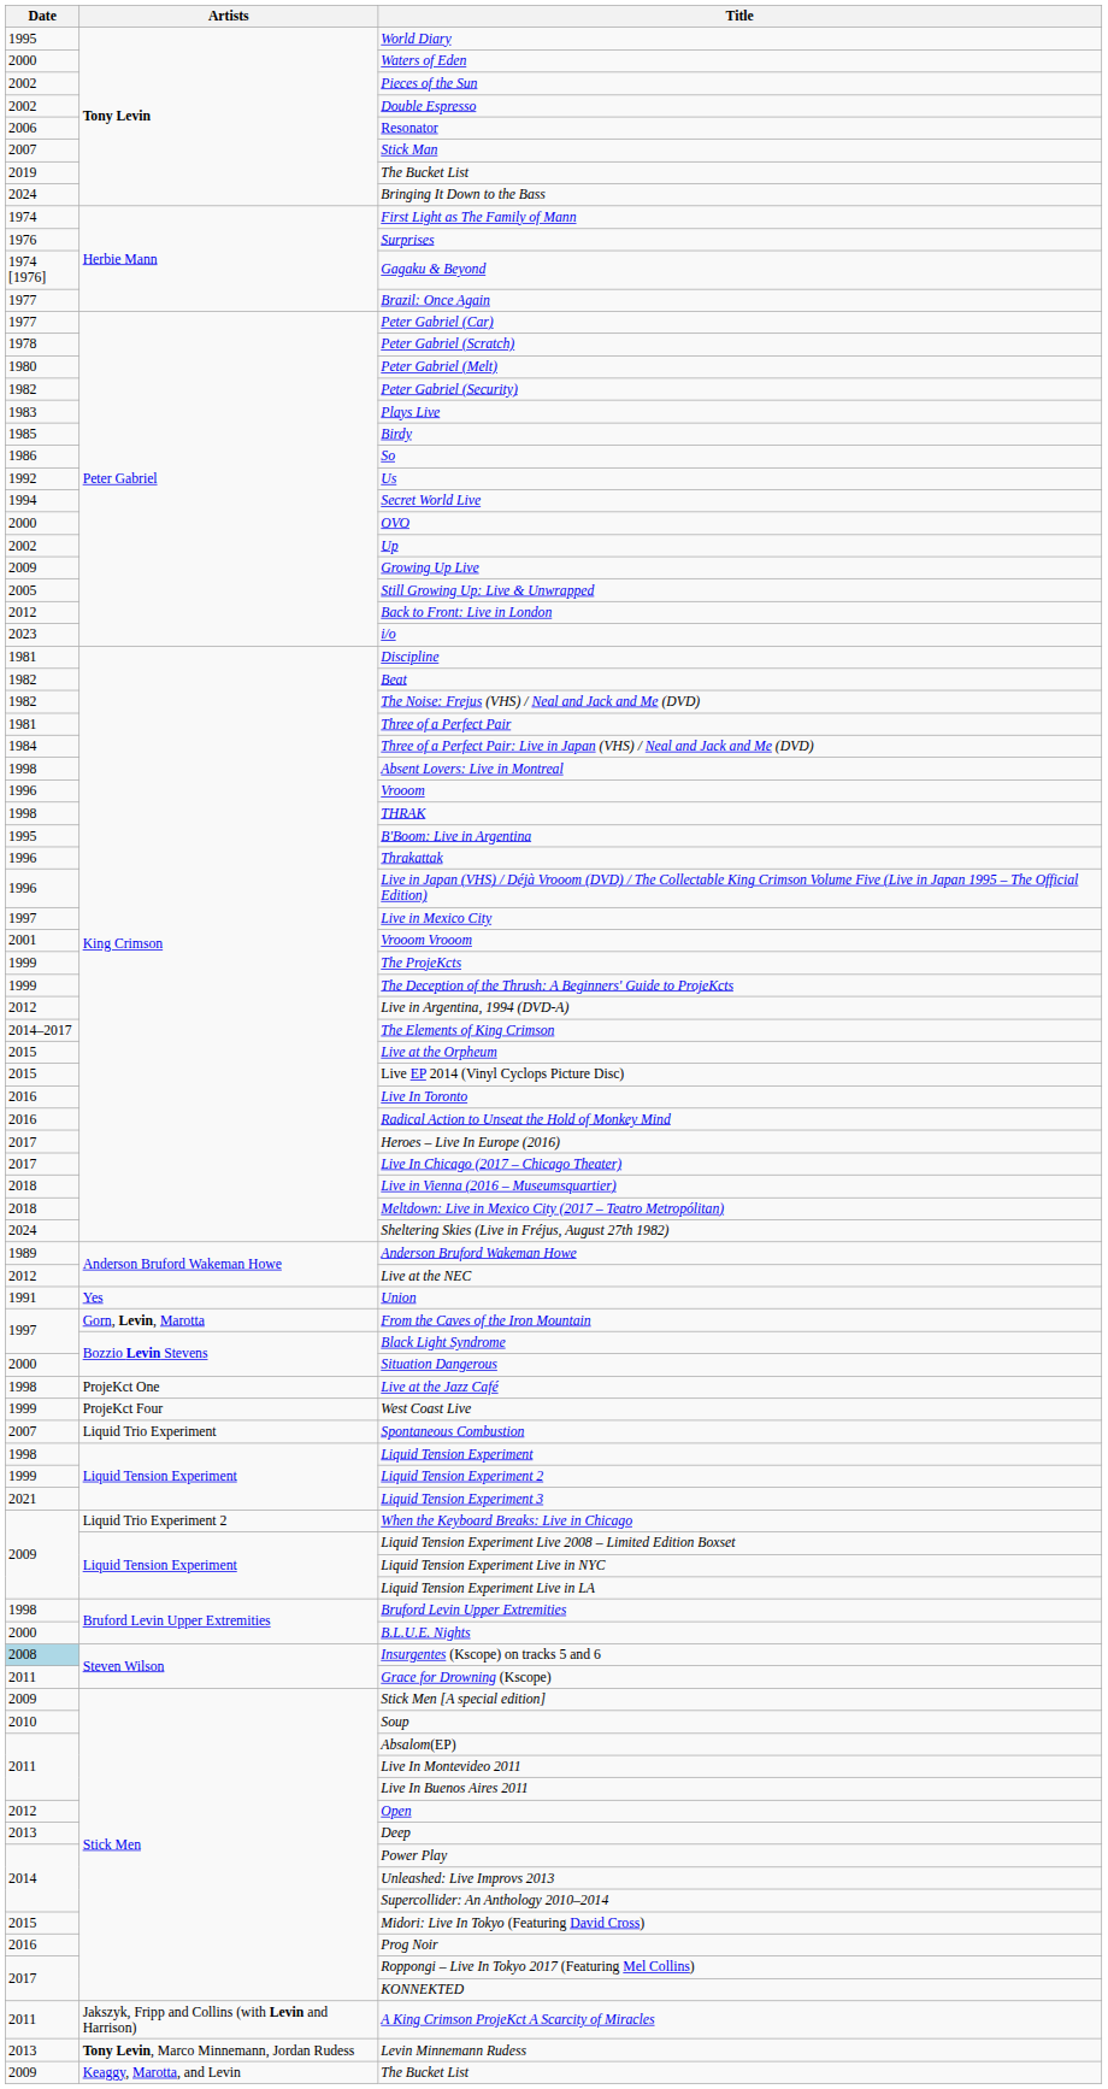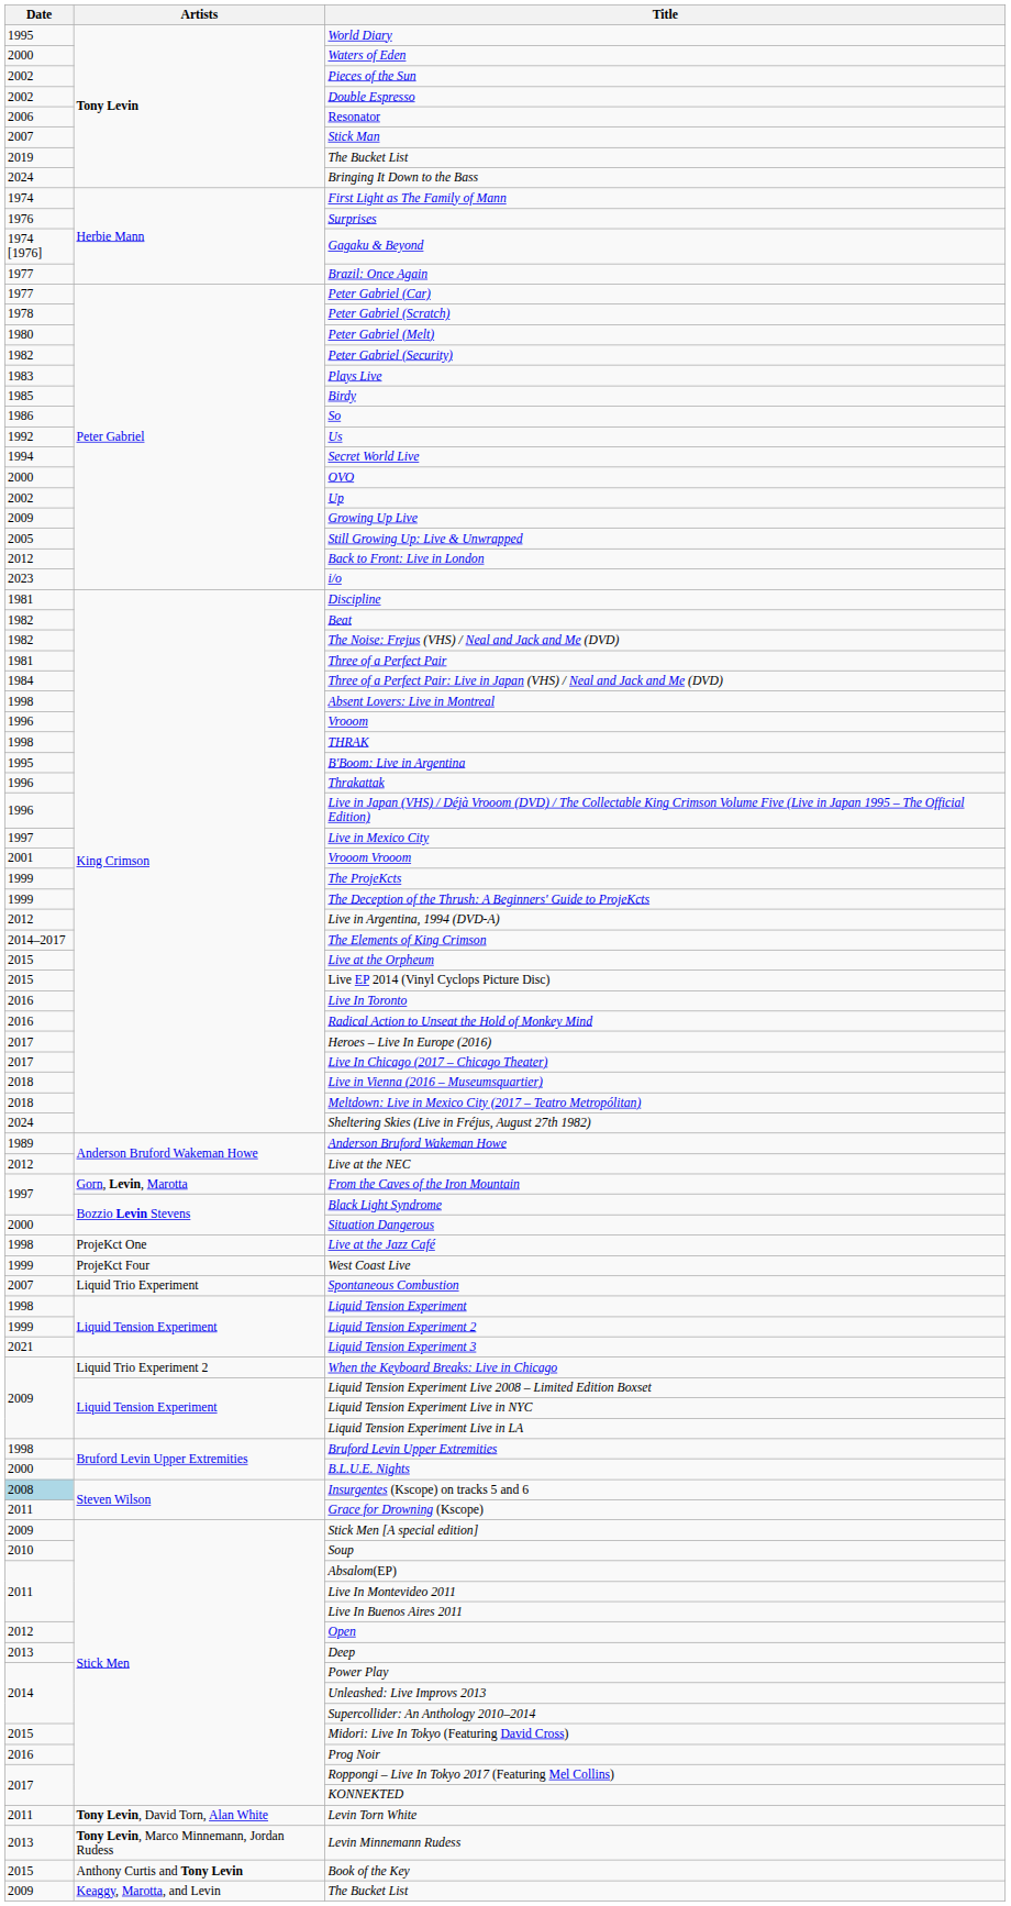- row: 1991 | Yes | Union
- row: 2011 | Jakszyk, Fripp and Collins (with Levin and Harrison) | A King Crimson ProjeKct A Scarcity of Miracles
+ row: 2011 | Tony Levin, David Torn, Alan White | Levin Torn White
+ row: 2015 | Anthony Curtis and Tony Levin | Book of the Key
